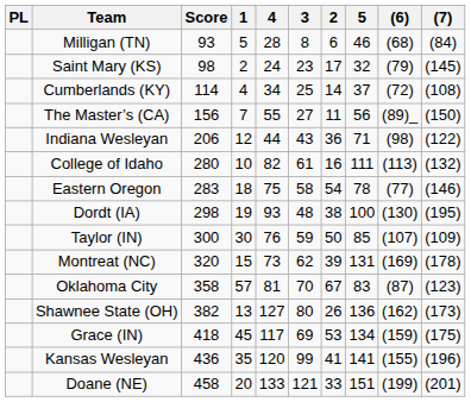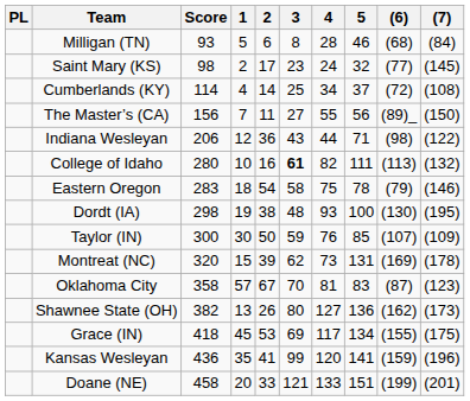columns swapped: 2 <-> 4
Saint Mary (KS) | (6): (79) -> (77)
College of Idaho | 3: normal -> bold
Eastern Oregon | (6): (77) -> (79)
Grace (IN) | (6): (159) -> (155)
Kansas Wesleyan | (6): (155) -> (159)
